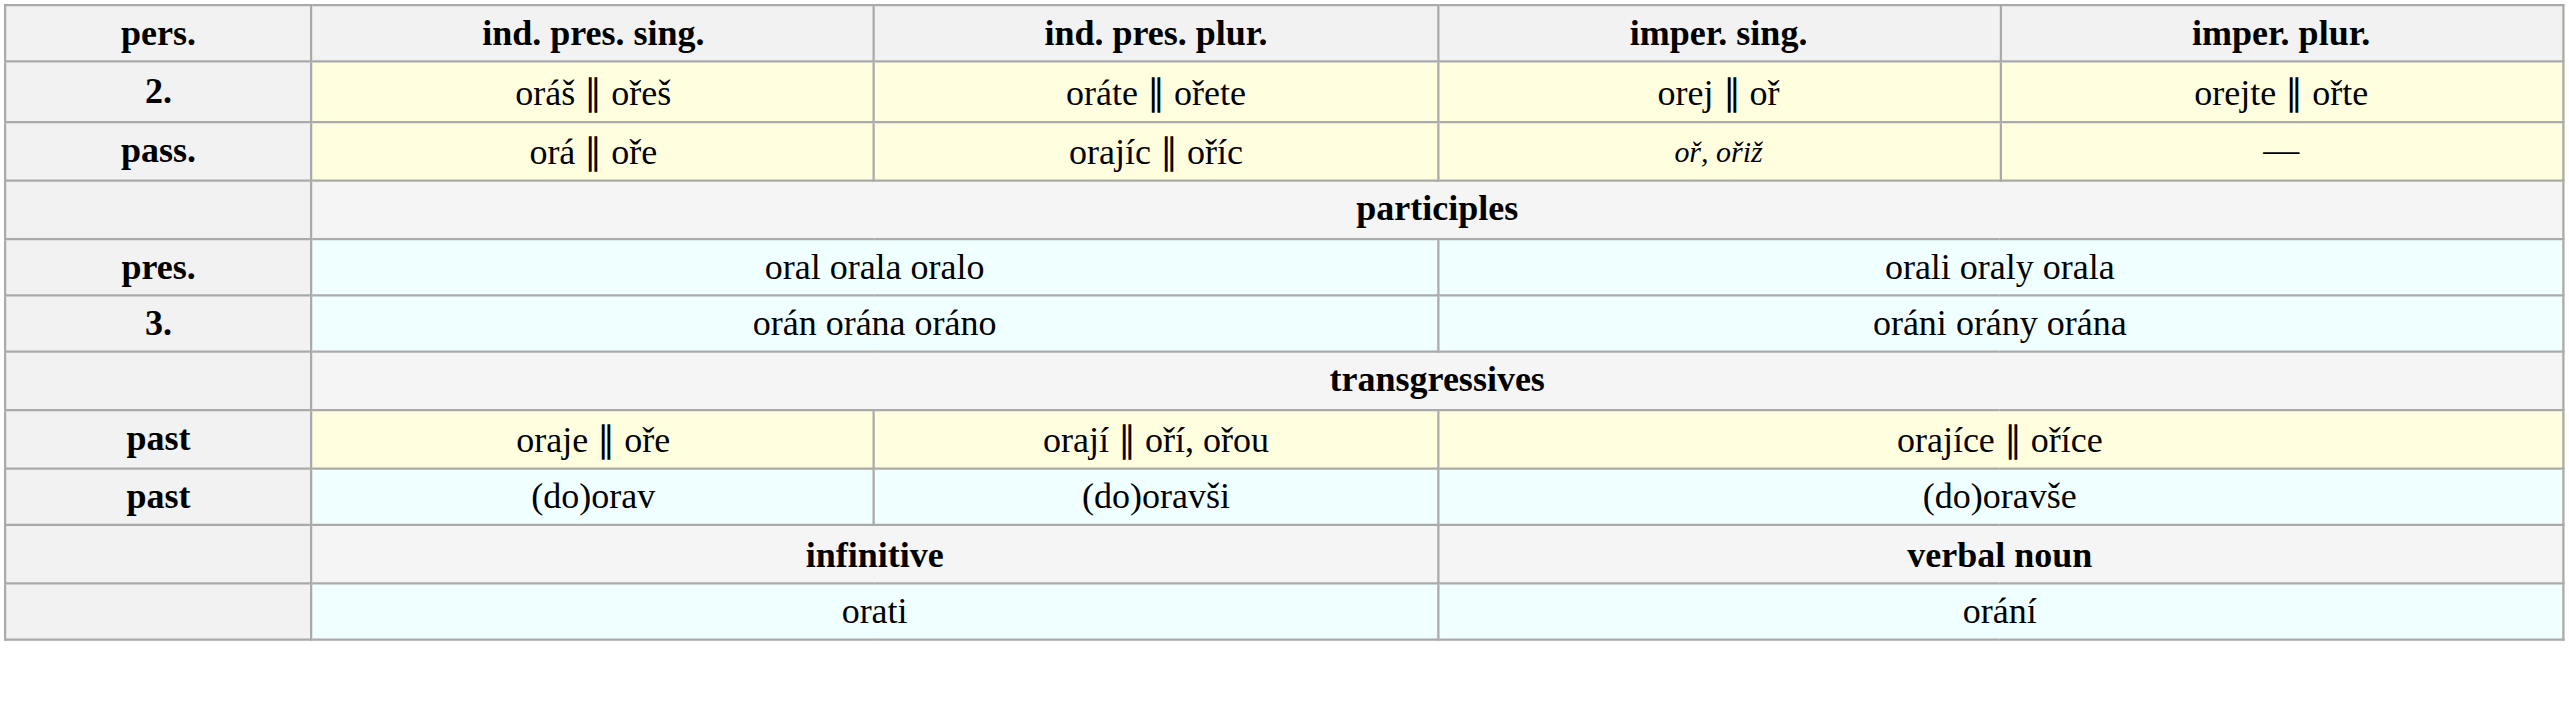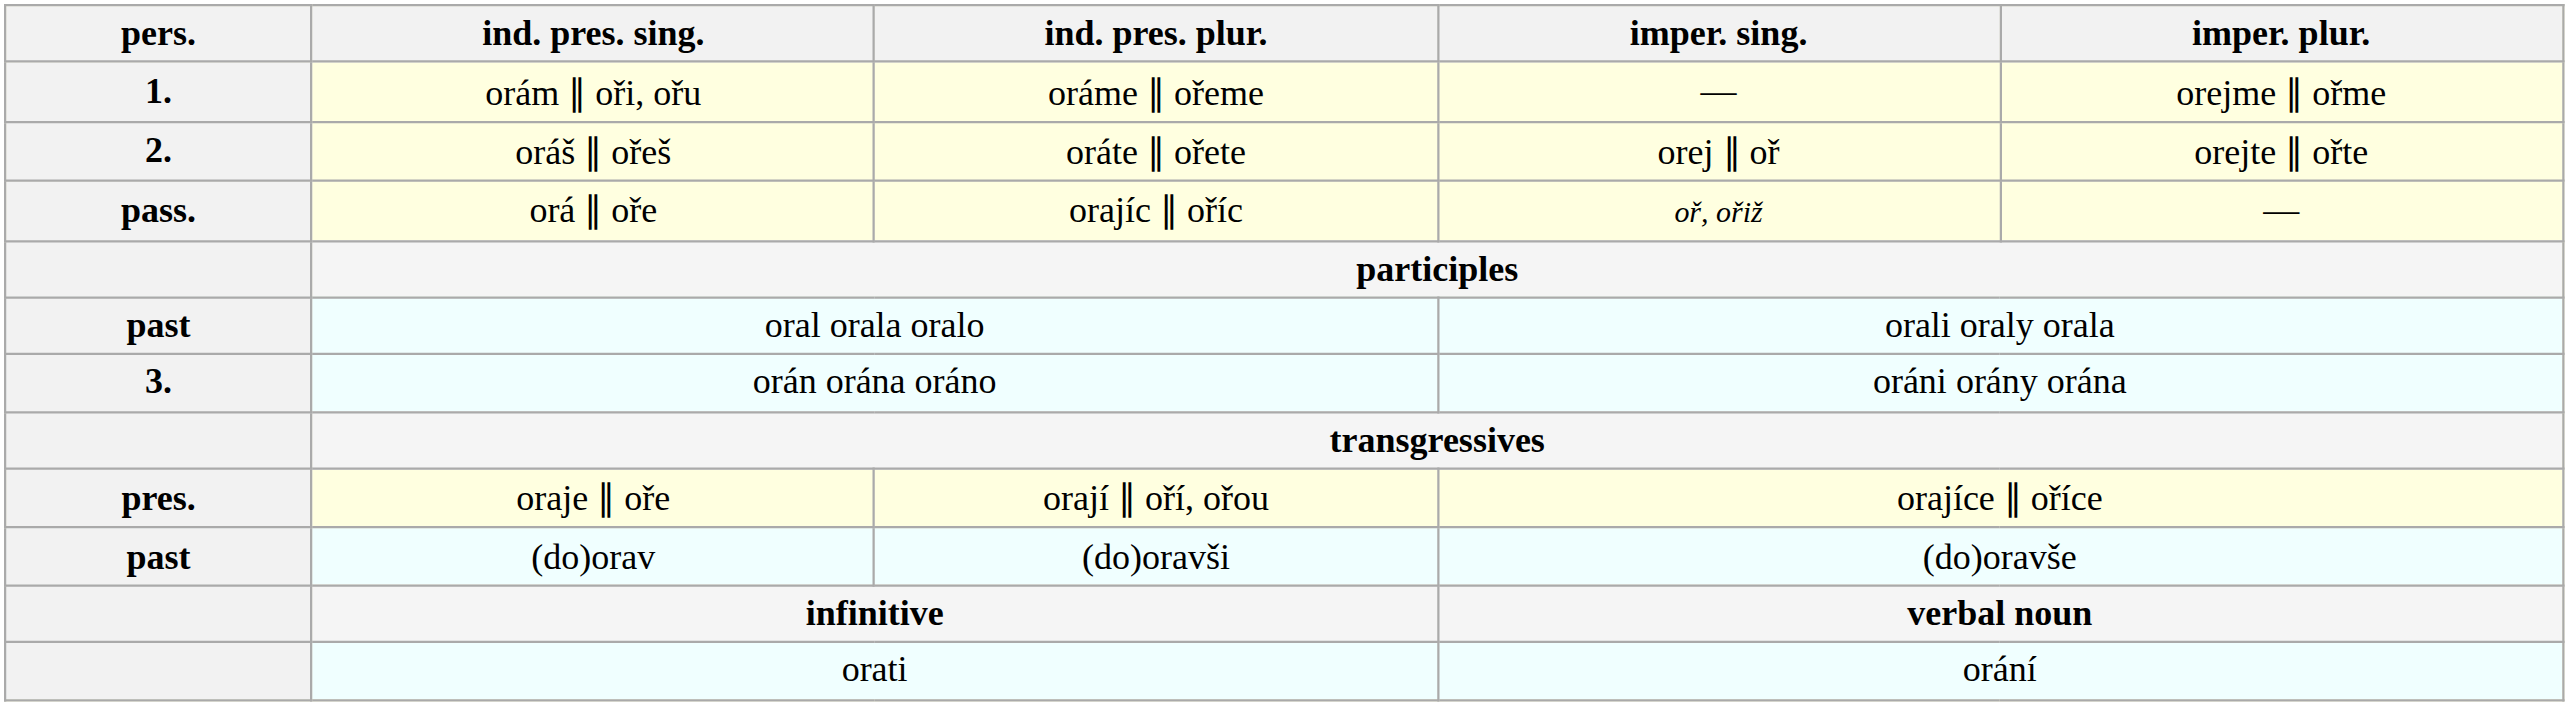+ row: 1. | orám ∥ oři, ořu | oráme ∥ ořeme | — | orejme ∥ ořme
oral orala oralo | pers.: pres. -> past
oraje ∥ oře | pers.: past -> pres.
